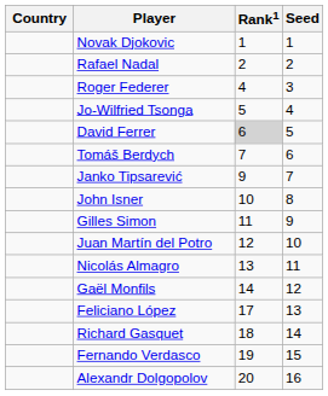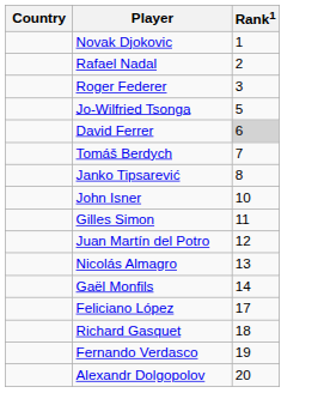- column: Seed | 1 | 2 | 3 | 4 | 5 | 6 | 7 | 8 | 9 | 10 | 11 | 12 | 13 | 14 | 15 | 16
Roger Federer | Rank1: 4 -> 3
Janko Tipsarević | Rank1: 9 -> 8
